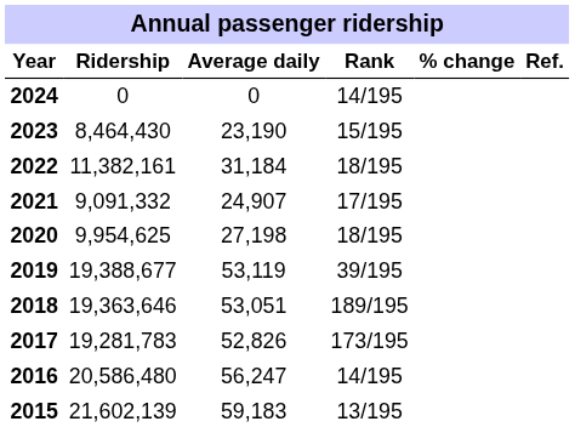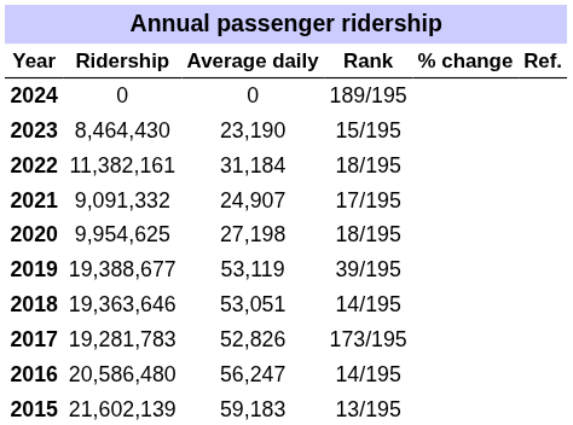2024 | Rank: 14/195 -> 189/195
2018 | Rank: 189/195 -> 14/195
